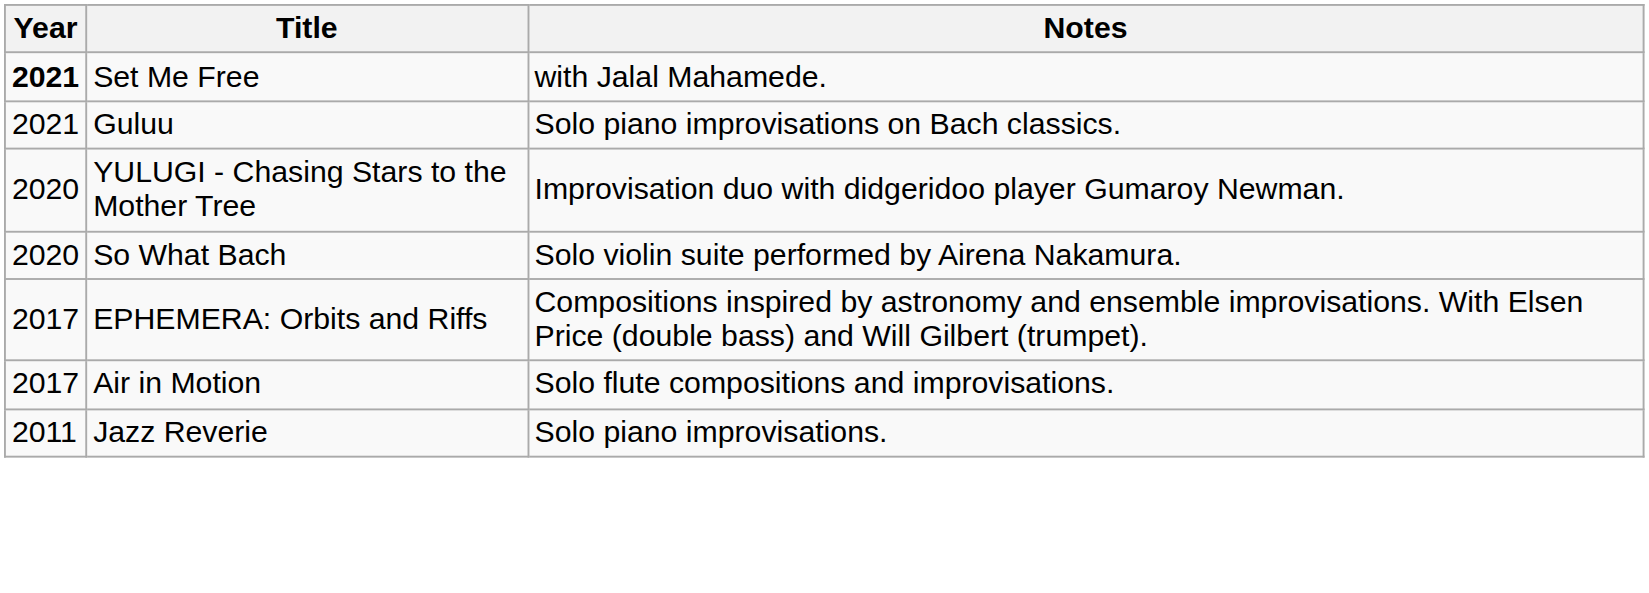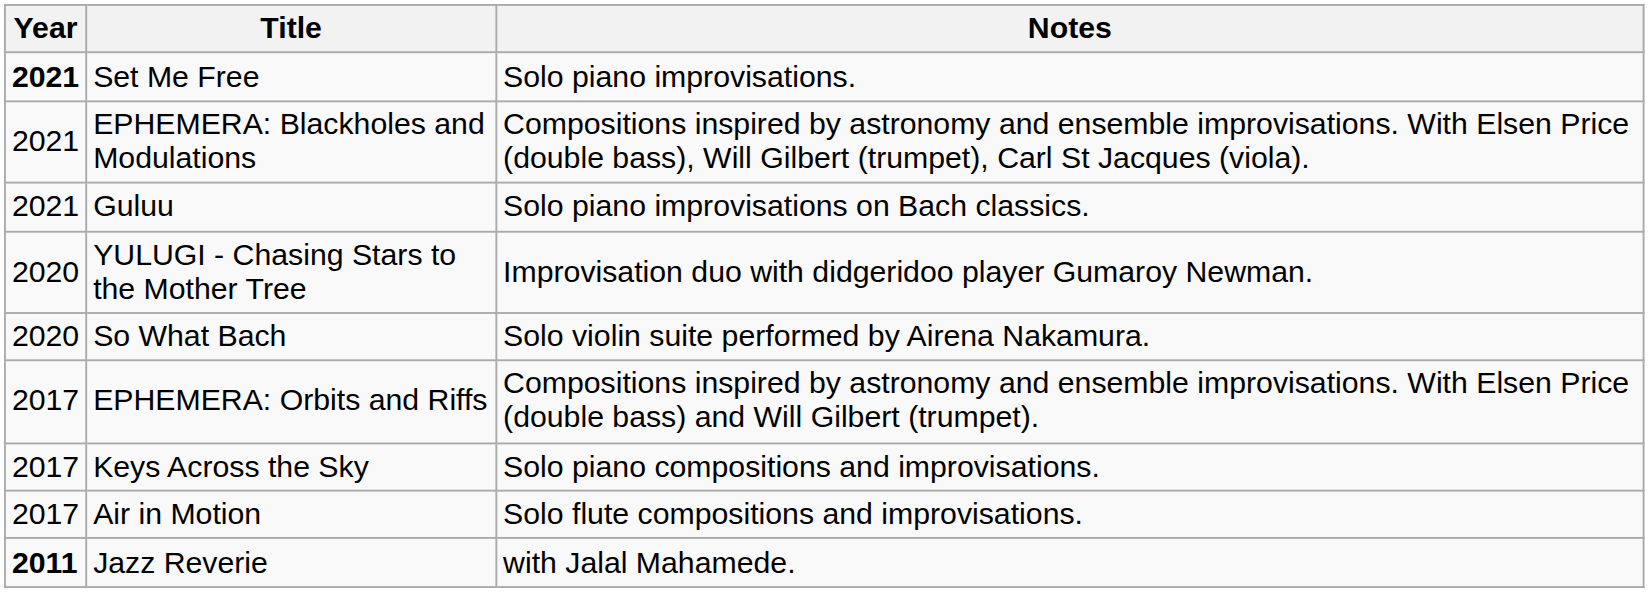Set Me Free | Notes: with Jalal Mahamede. -> Solo piano improvisations.
+ row: 2021 | EPHEMERA: Blackholes and Modulations | Compositions inspired by astronomy and ensemble improvisations. With Elsen Price (double bass), Will Gilbert (trumpet), Carl St Jacques (viola).
+ row: 2017 | Keys Across the Sky | Solo piano compositions and improvisations.
Jazz Reverie | Year: normal -> bold
Jazz Reverie | Notes: Solo piano improvisations. -> with Jalal Mahamede.
